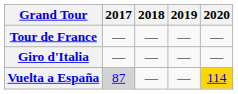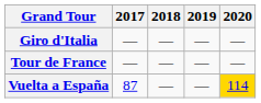rows swapped: Giro d'Italia <-> Tour de France
Vuelta a España | 2017: lightgrey background -> no background
